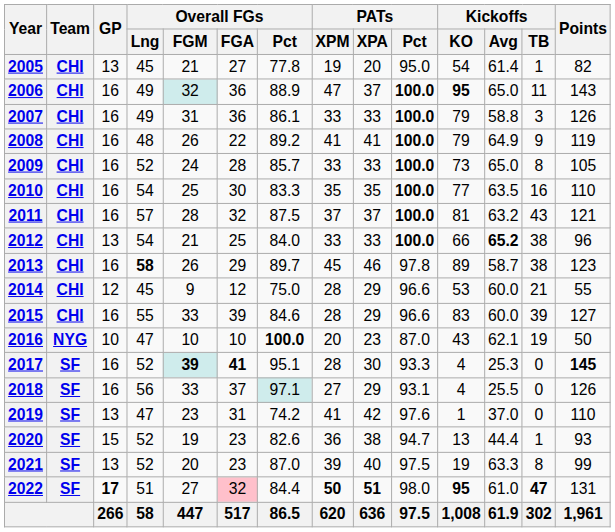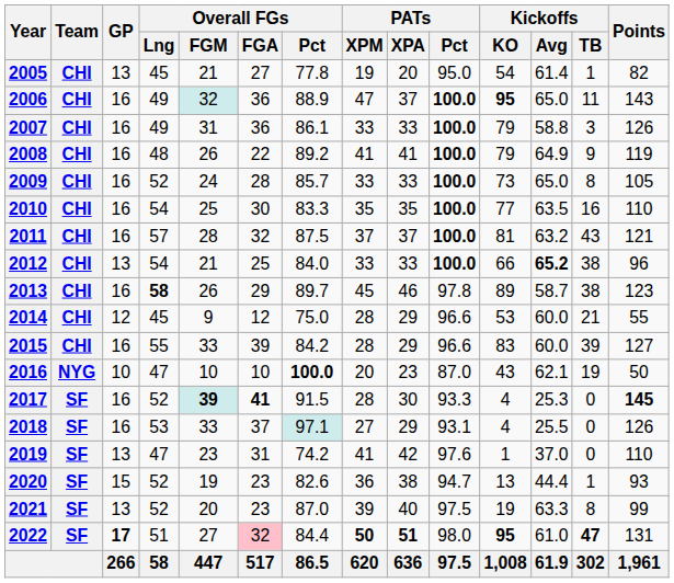2015 | Overall FGs / Pct: 84.6 -> 84.2
2017 | Overall FGs / Pct: 95.1 -> 91.5
2018 | Overall FGs / Lng: 56 -> 53
